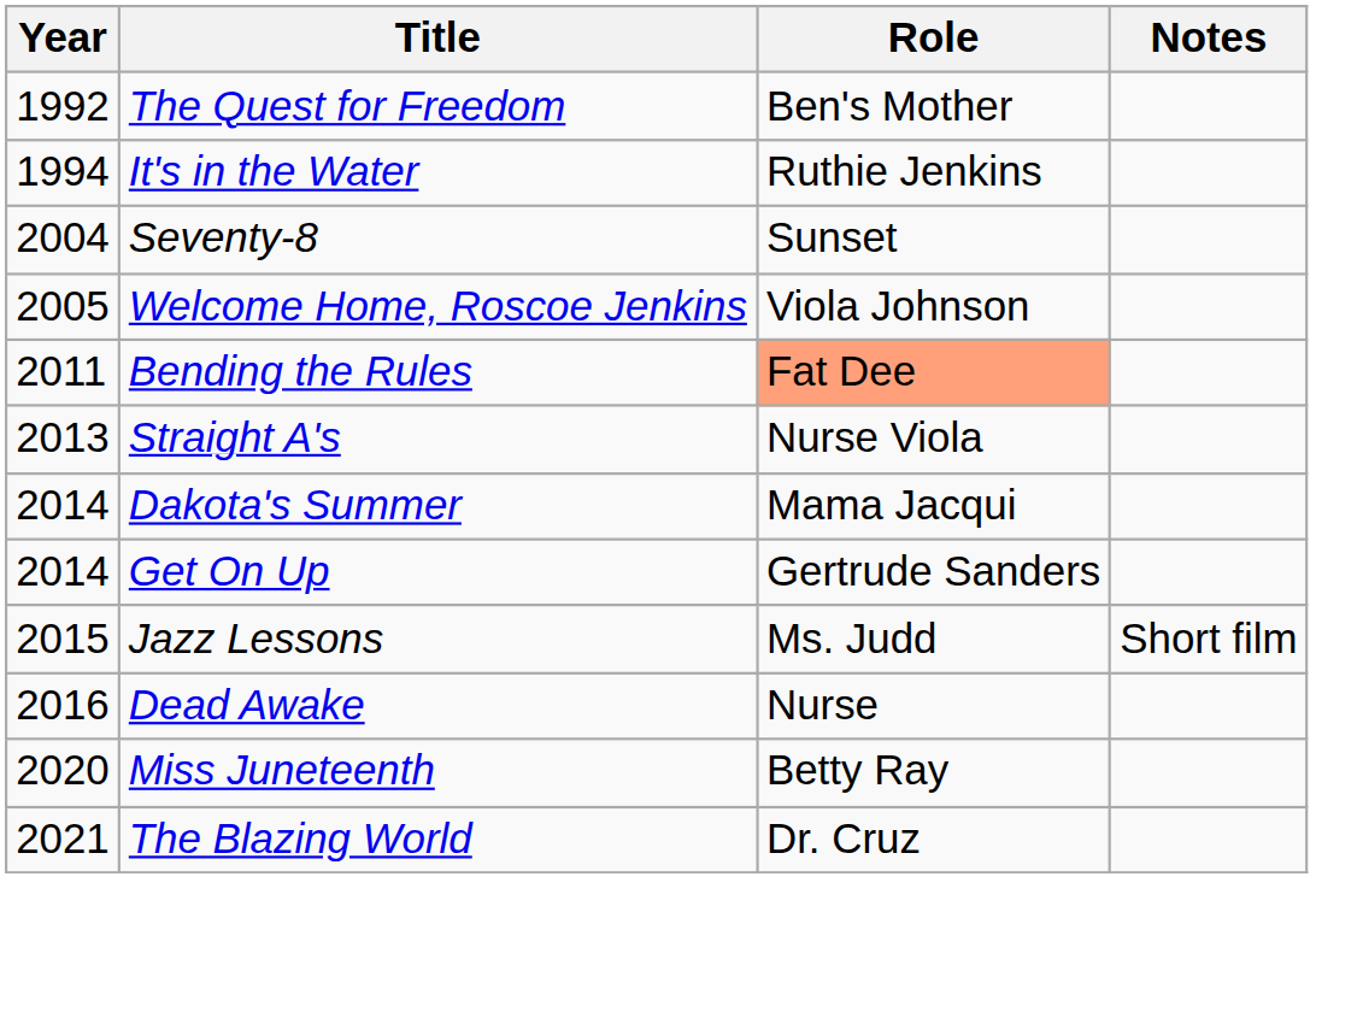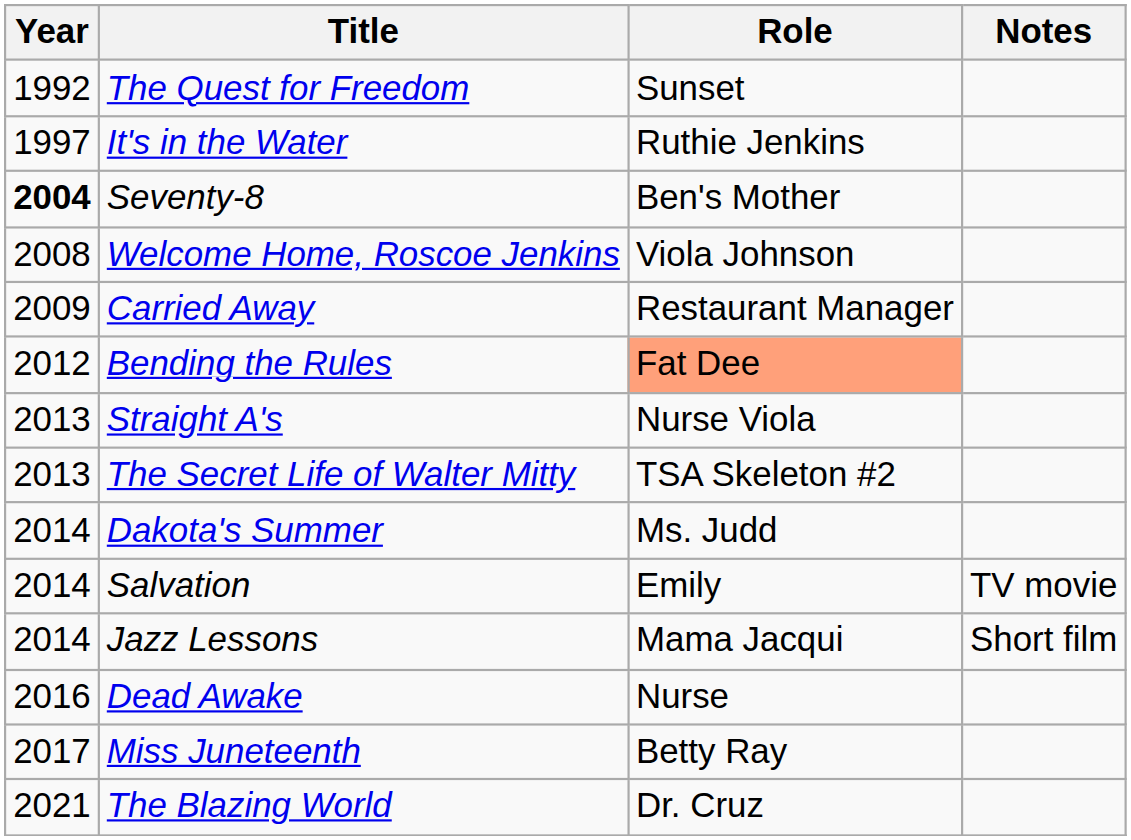The Quest for Freedom | Role: Ben's Mother -> Sunset
It's in the Water | Year: 1994 -> 1997
Seventy-8 | Year: normal -> bold
Seventy-8 | Role: Sunset -> Ben's Mother
Welcome Home, Roscoe Jenkins | Year: 2005 -> 2008
+ row: 2009 | Carried Away | Restaurant Manager
Bending the Rules | Year: 2011 -> 2012
+ row: 2013 | The Secret Life of Walter Mitty | TSA Skeleton #2
Dakota's Summer | Role: Mama Jacqui -> Ms. Judd
- row: 2014 | Get On Up | Gertrude Sanders
+ row: 2014 | Salvation | Emily | TV movie
Jazz Lessons | Year: 2015 -> 2014
Jazz Lessons | Role: Ms. Judd -> Mama Jacqui
Miss Juneteenth | Year: 2020 -> 2017
